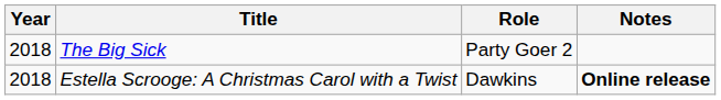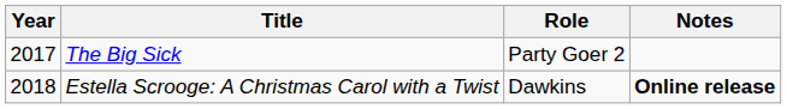The Big Sick | Year: 2018 -> 2017
